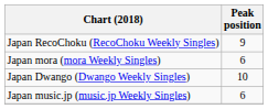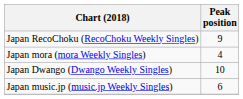Japan mora (mora Weekly Singles) | Peak position: 6 -> 4
